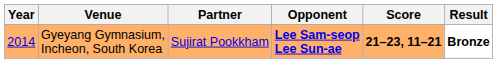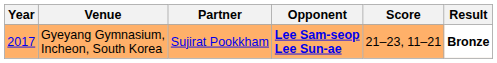Gyeyang Gymnasium, Incheon, South Korea | Year: 2014 -> 2017
Gyeyang Gymnasium, Incheon, South Korea | Score: bold -> normal
